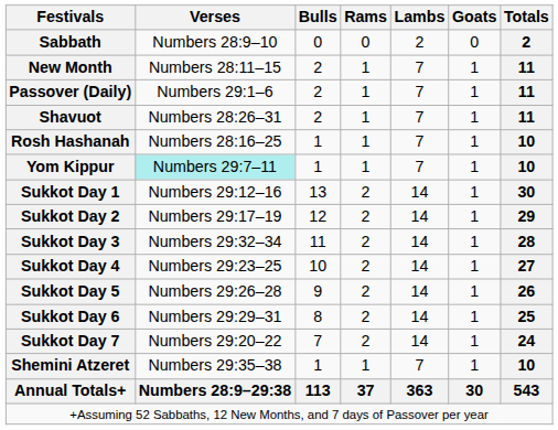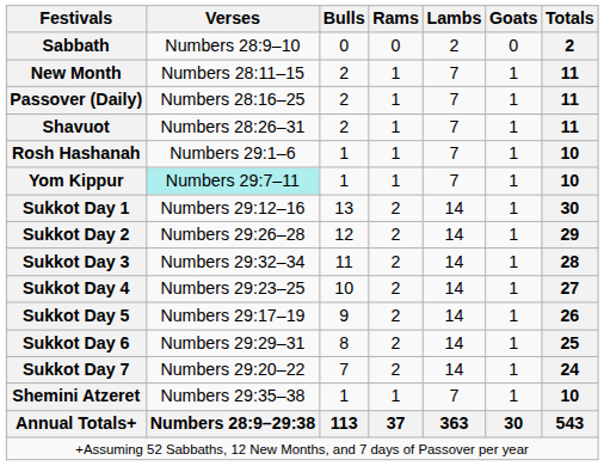Passover (Daily) | Verses: Numbers 29:1–6 -> Numbers 28:16–25
Rosh Hashanah | Verses: Numbers 28:16–25 -> Numbers 29:1–6
Sukkot Day 2 | Verses: Numbers 29:17–19 -> Numbers 29:26–28
Sukkot Day 5 | Verses: Numbers 29:26–28 -> Numbers 29:17–19
